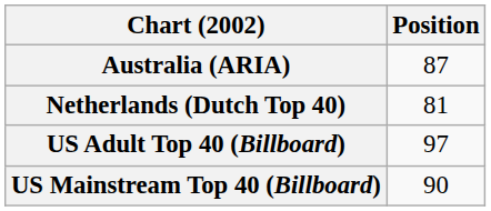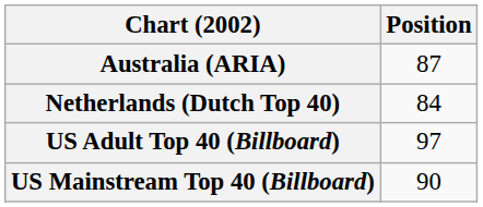Netherlands (Dutch Top 40) | Position: 81 -> 84
